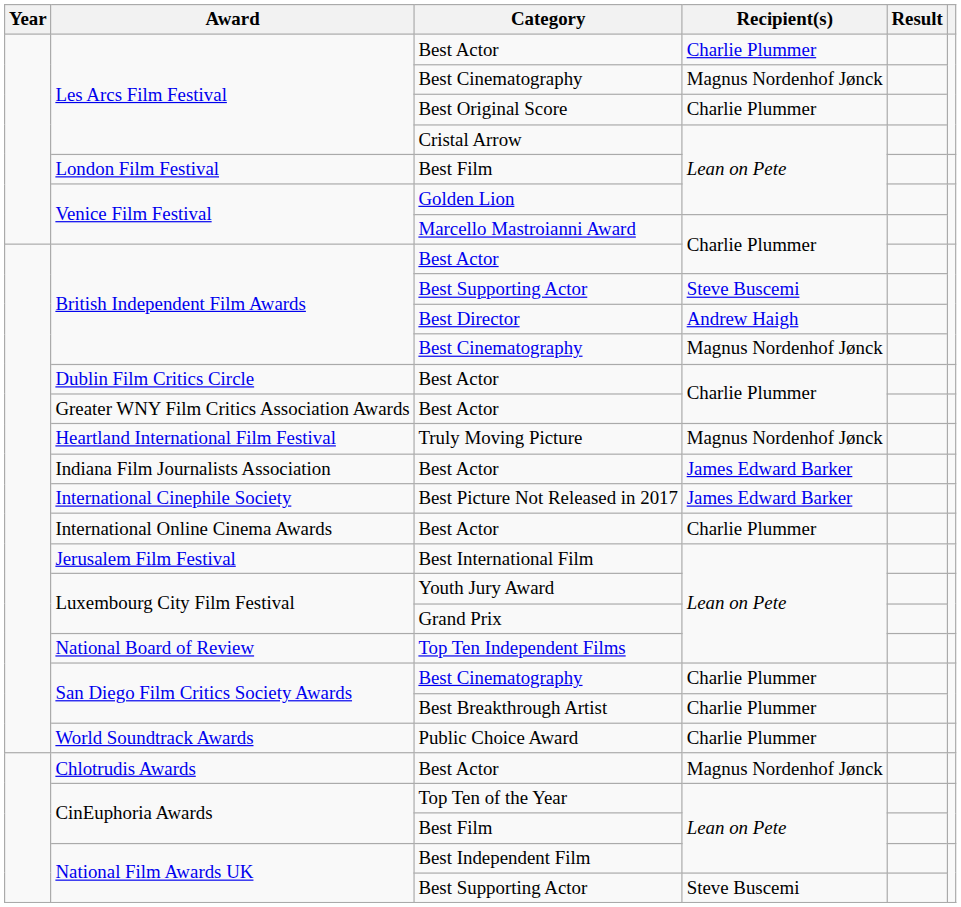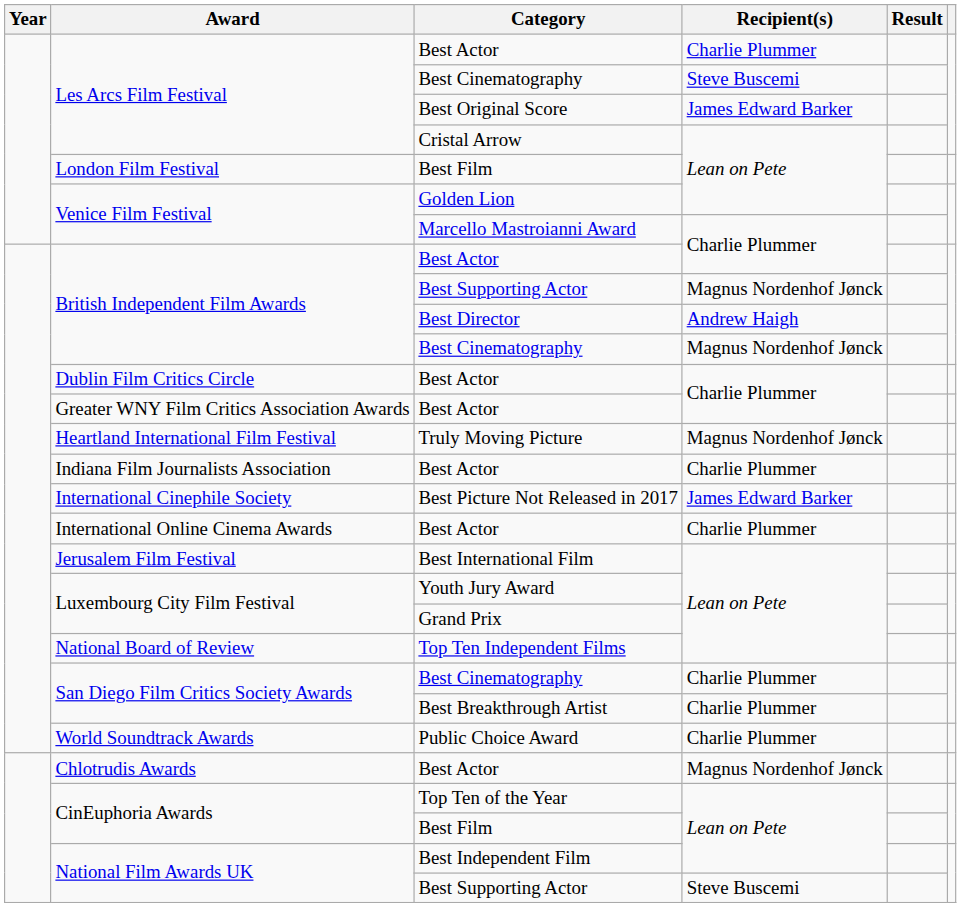Les Arcs Film Festival / Best Cinematography | Recipient(s): Magnus Nordenhof Jønck -> Steve Buscemi
Best Original Score | Recipient(s): Charlie Plummer -> James Edward Barker
British Independent Film Awards / Best Supporting Actor | Recipient(s): Steve Buscemi -> Magnus Nordenhof Jønck
Indiana Film Journalists Association / Best Actor | Recipient(s): James Edward Barker -> Charlie Plummer
